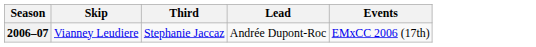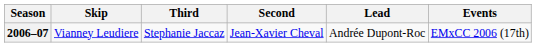+ column: Second | Jean-Xavier Cheval
